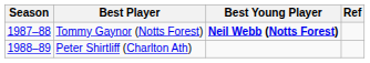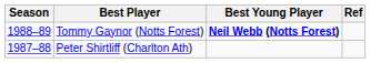Tommy Gaynor (Notts Forest) | Season: 1987–88 -> 1988–89
Peter Shirtliff (Charlton Ath) | Season: 1988–89 -> 1987–88
